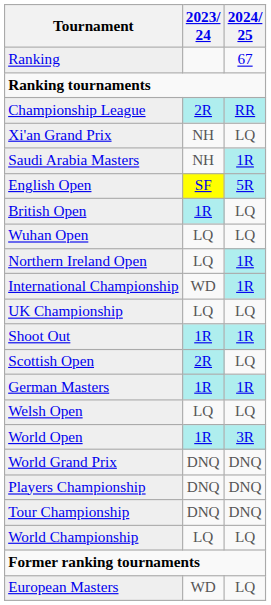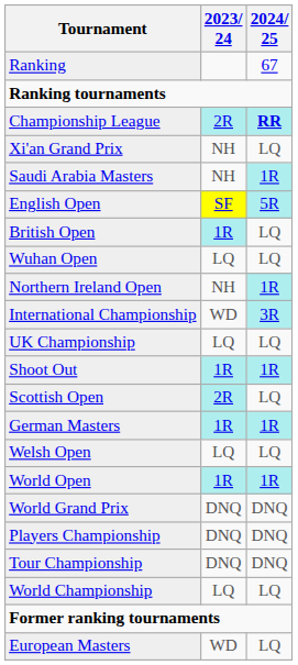Championship League | 2024/ 25: normal -> bold
Northern Ireland Open | 2023/ 24: LQ -> NH
International Championship | 2024/ 25: 1R -> 3R
World Open | 2024/ 25: 3R -> 1R
